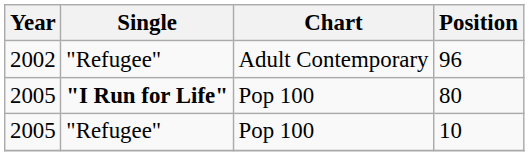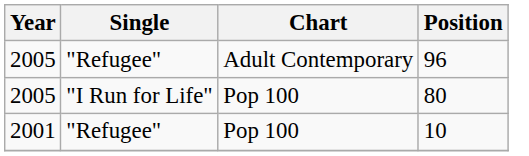96 | Year: 2002 -> 2005
80 | Single: bold -> normal
10 | Year: 2005 -> 2001
